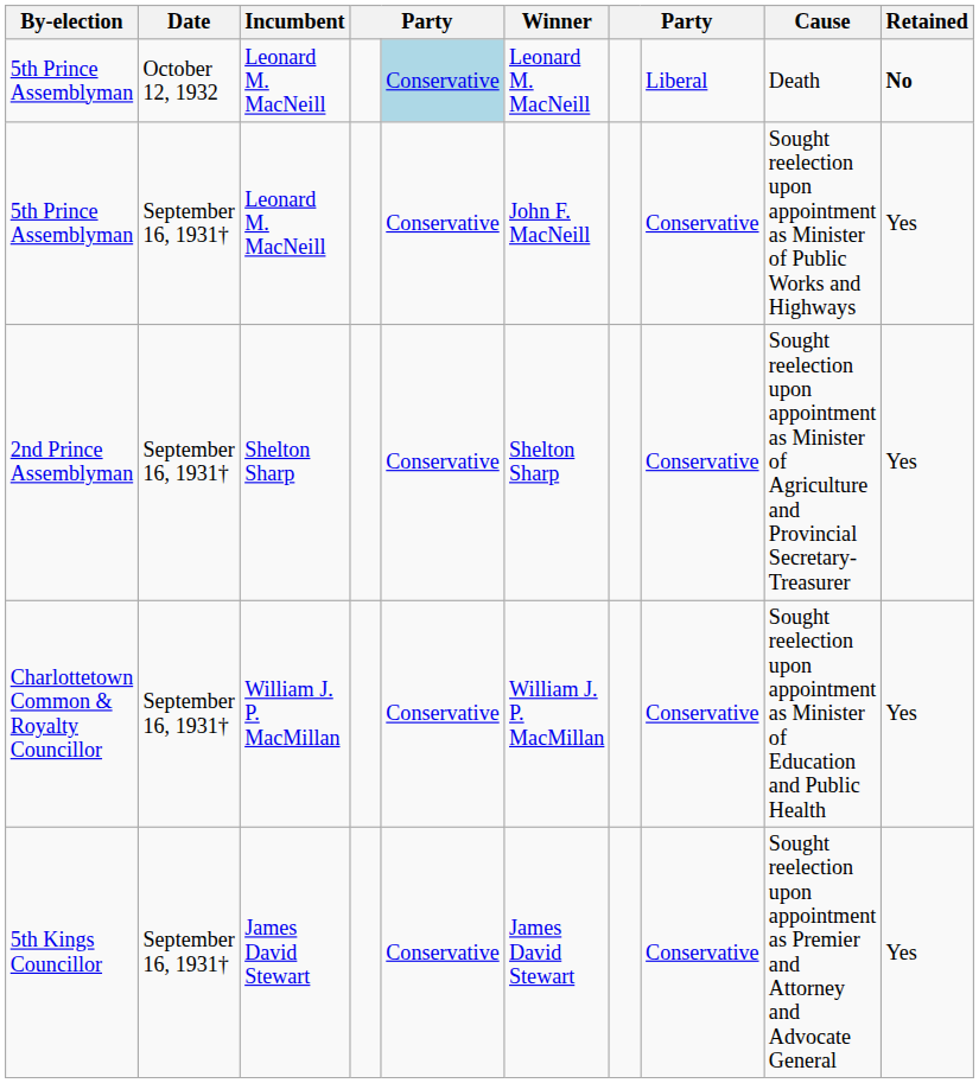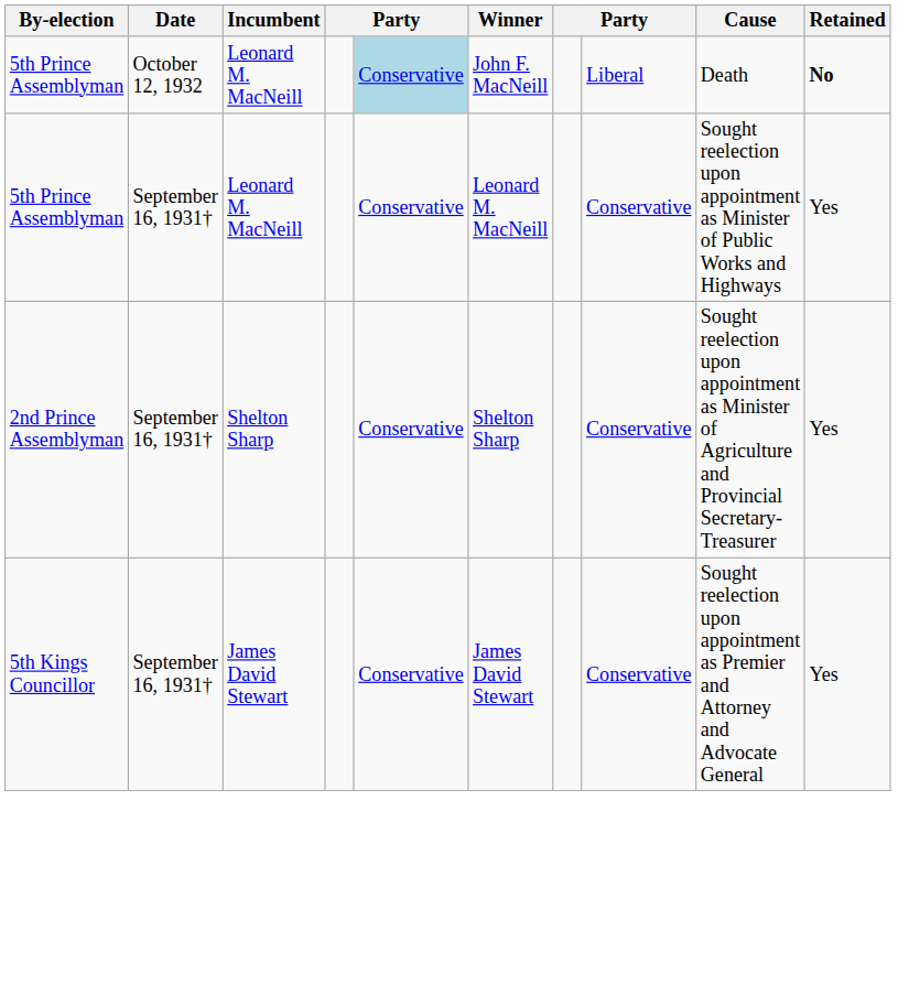5th Prince Assemblyman / October 12, 1932 | Winner: Leonard M. MacNeill -> John F. MacNeill
5th Prince Assemblyman / September 16, 1931† | Winner: John F. MacNeill -> Leonard M. MacNeill
- row: Charlottetown Common & Royalty Councillor | September 16, 1931† | William J. P. MacMillan | Conservative | William J. P. MacMillan | Conservative | Sought reelection upon appointment as Minister of Education and Public Health | Yes
